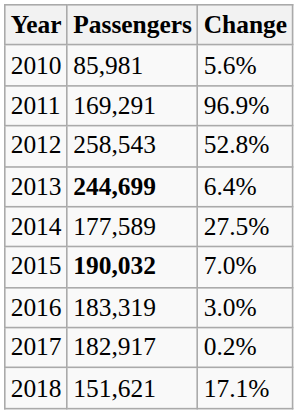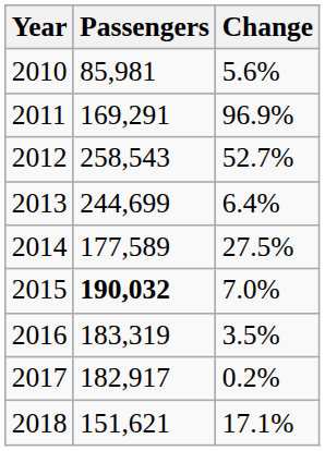2012 | Change: 52.8% -> 52.7%
2013 | Passengers: bold -> normal
2016 | Change: 3.0% -> 3.5%
